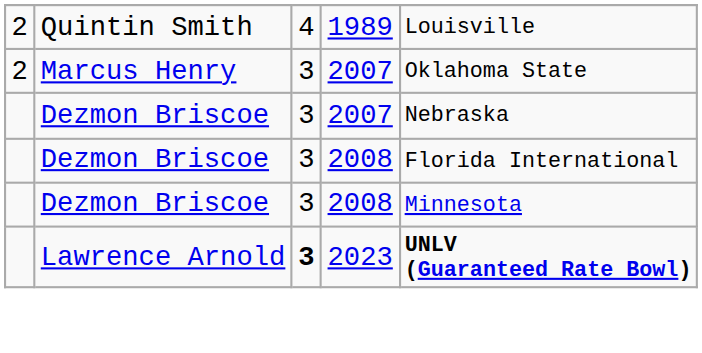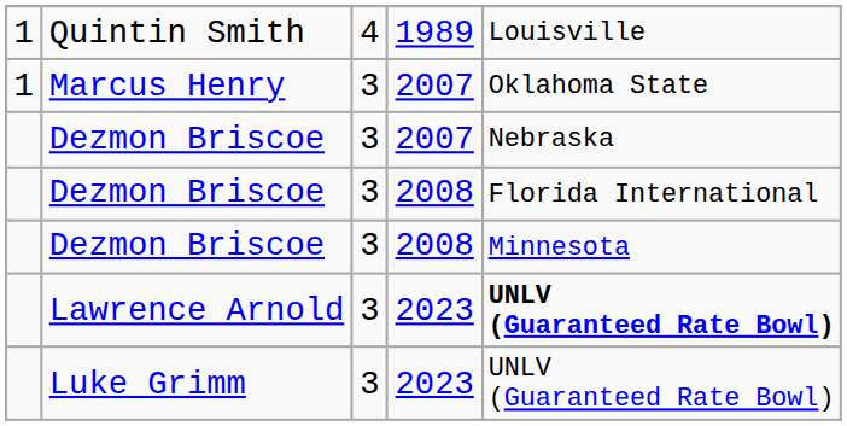Quintin Smith | column 1: 2 -> 1
Marcus Henry | column 1: 2 -> 1
Lawrence Arnold | column 3: bold -> normal
+ row: Luke Grimm | 3 | 2023 | UNLV (Guaranteed Rate Bowl)
